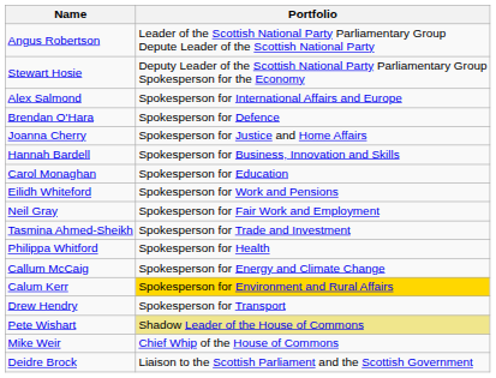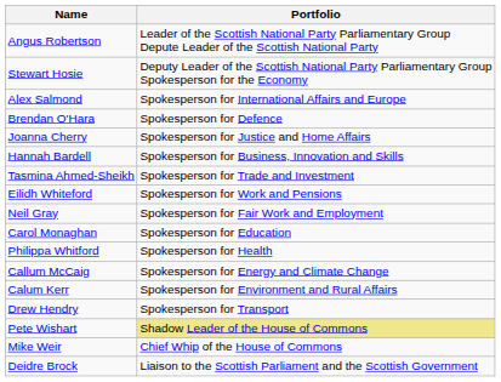rows swapped: Tasmina Ahmed-Sheikh <-> Carol Monaghan
Calum Kerr | Portfolio: gold background -> no background
